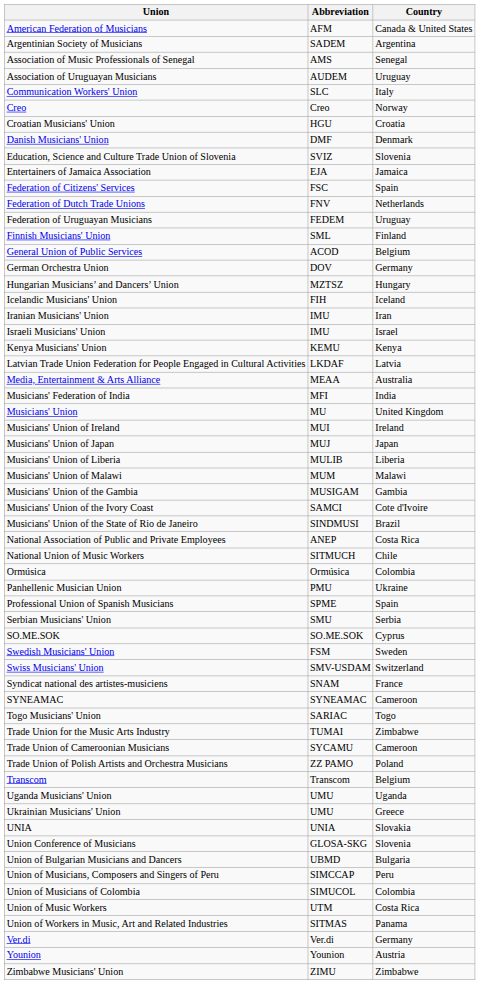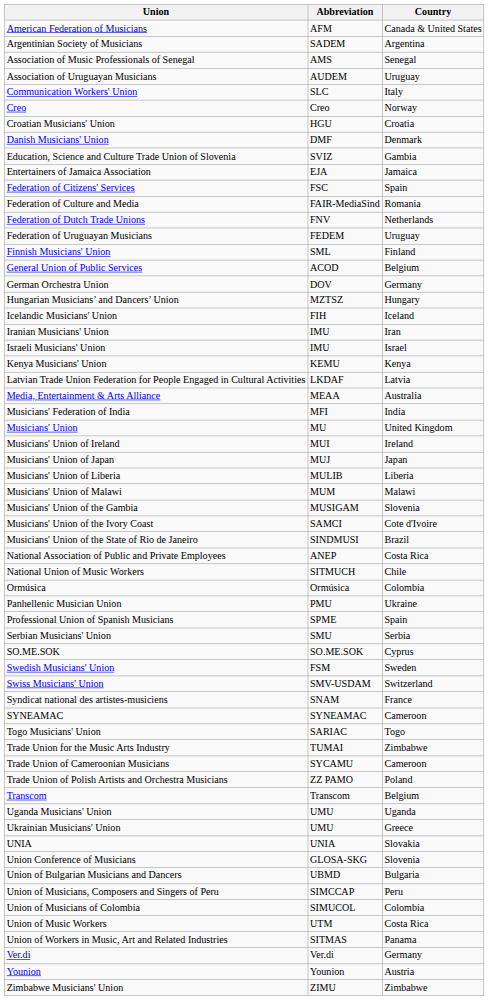Education, Science and Culture Trade Union of Slovenia | Country: Slovenia -> Gambia
+ row: Federation of Culture and Media | FAIR-MediaSind | Romania
Musicians' Union of the Gambia | Country: Gambia -> Slovenia
